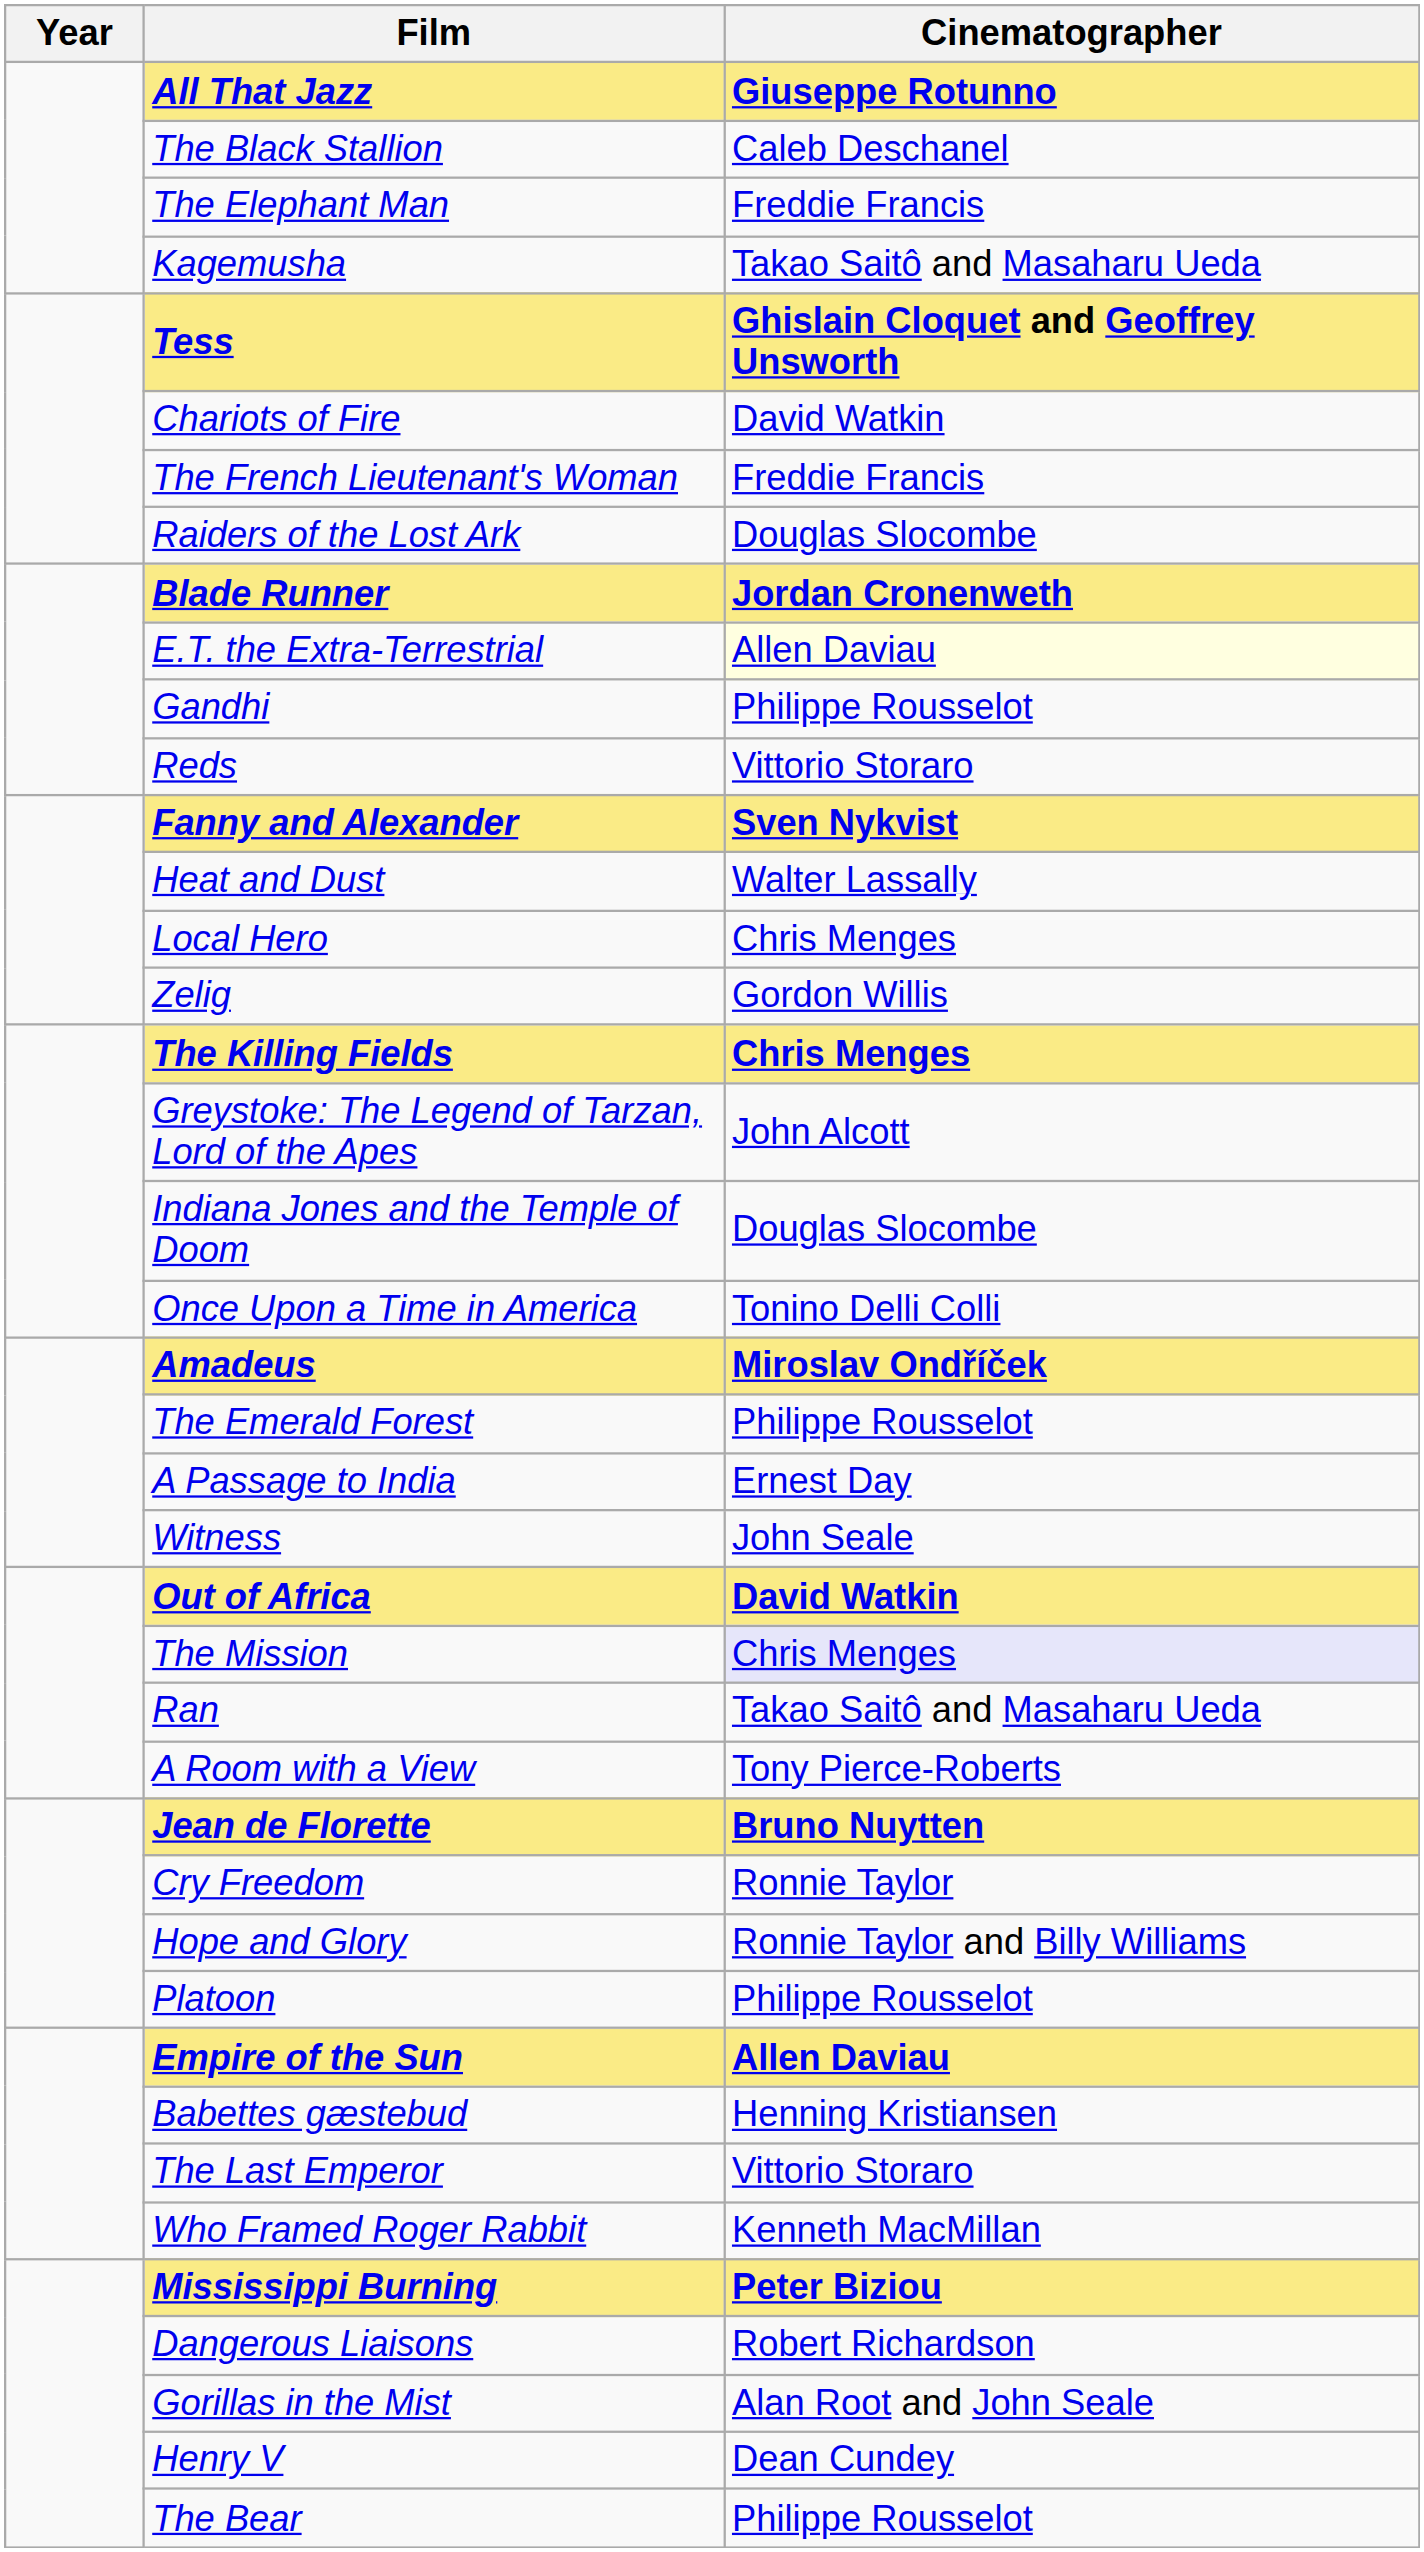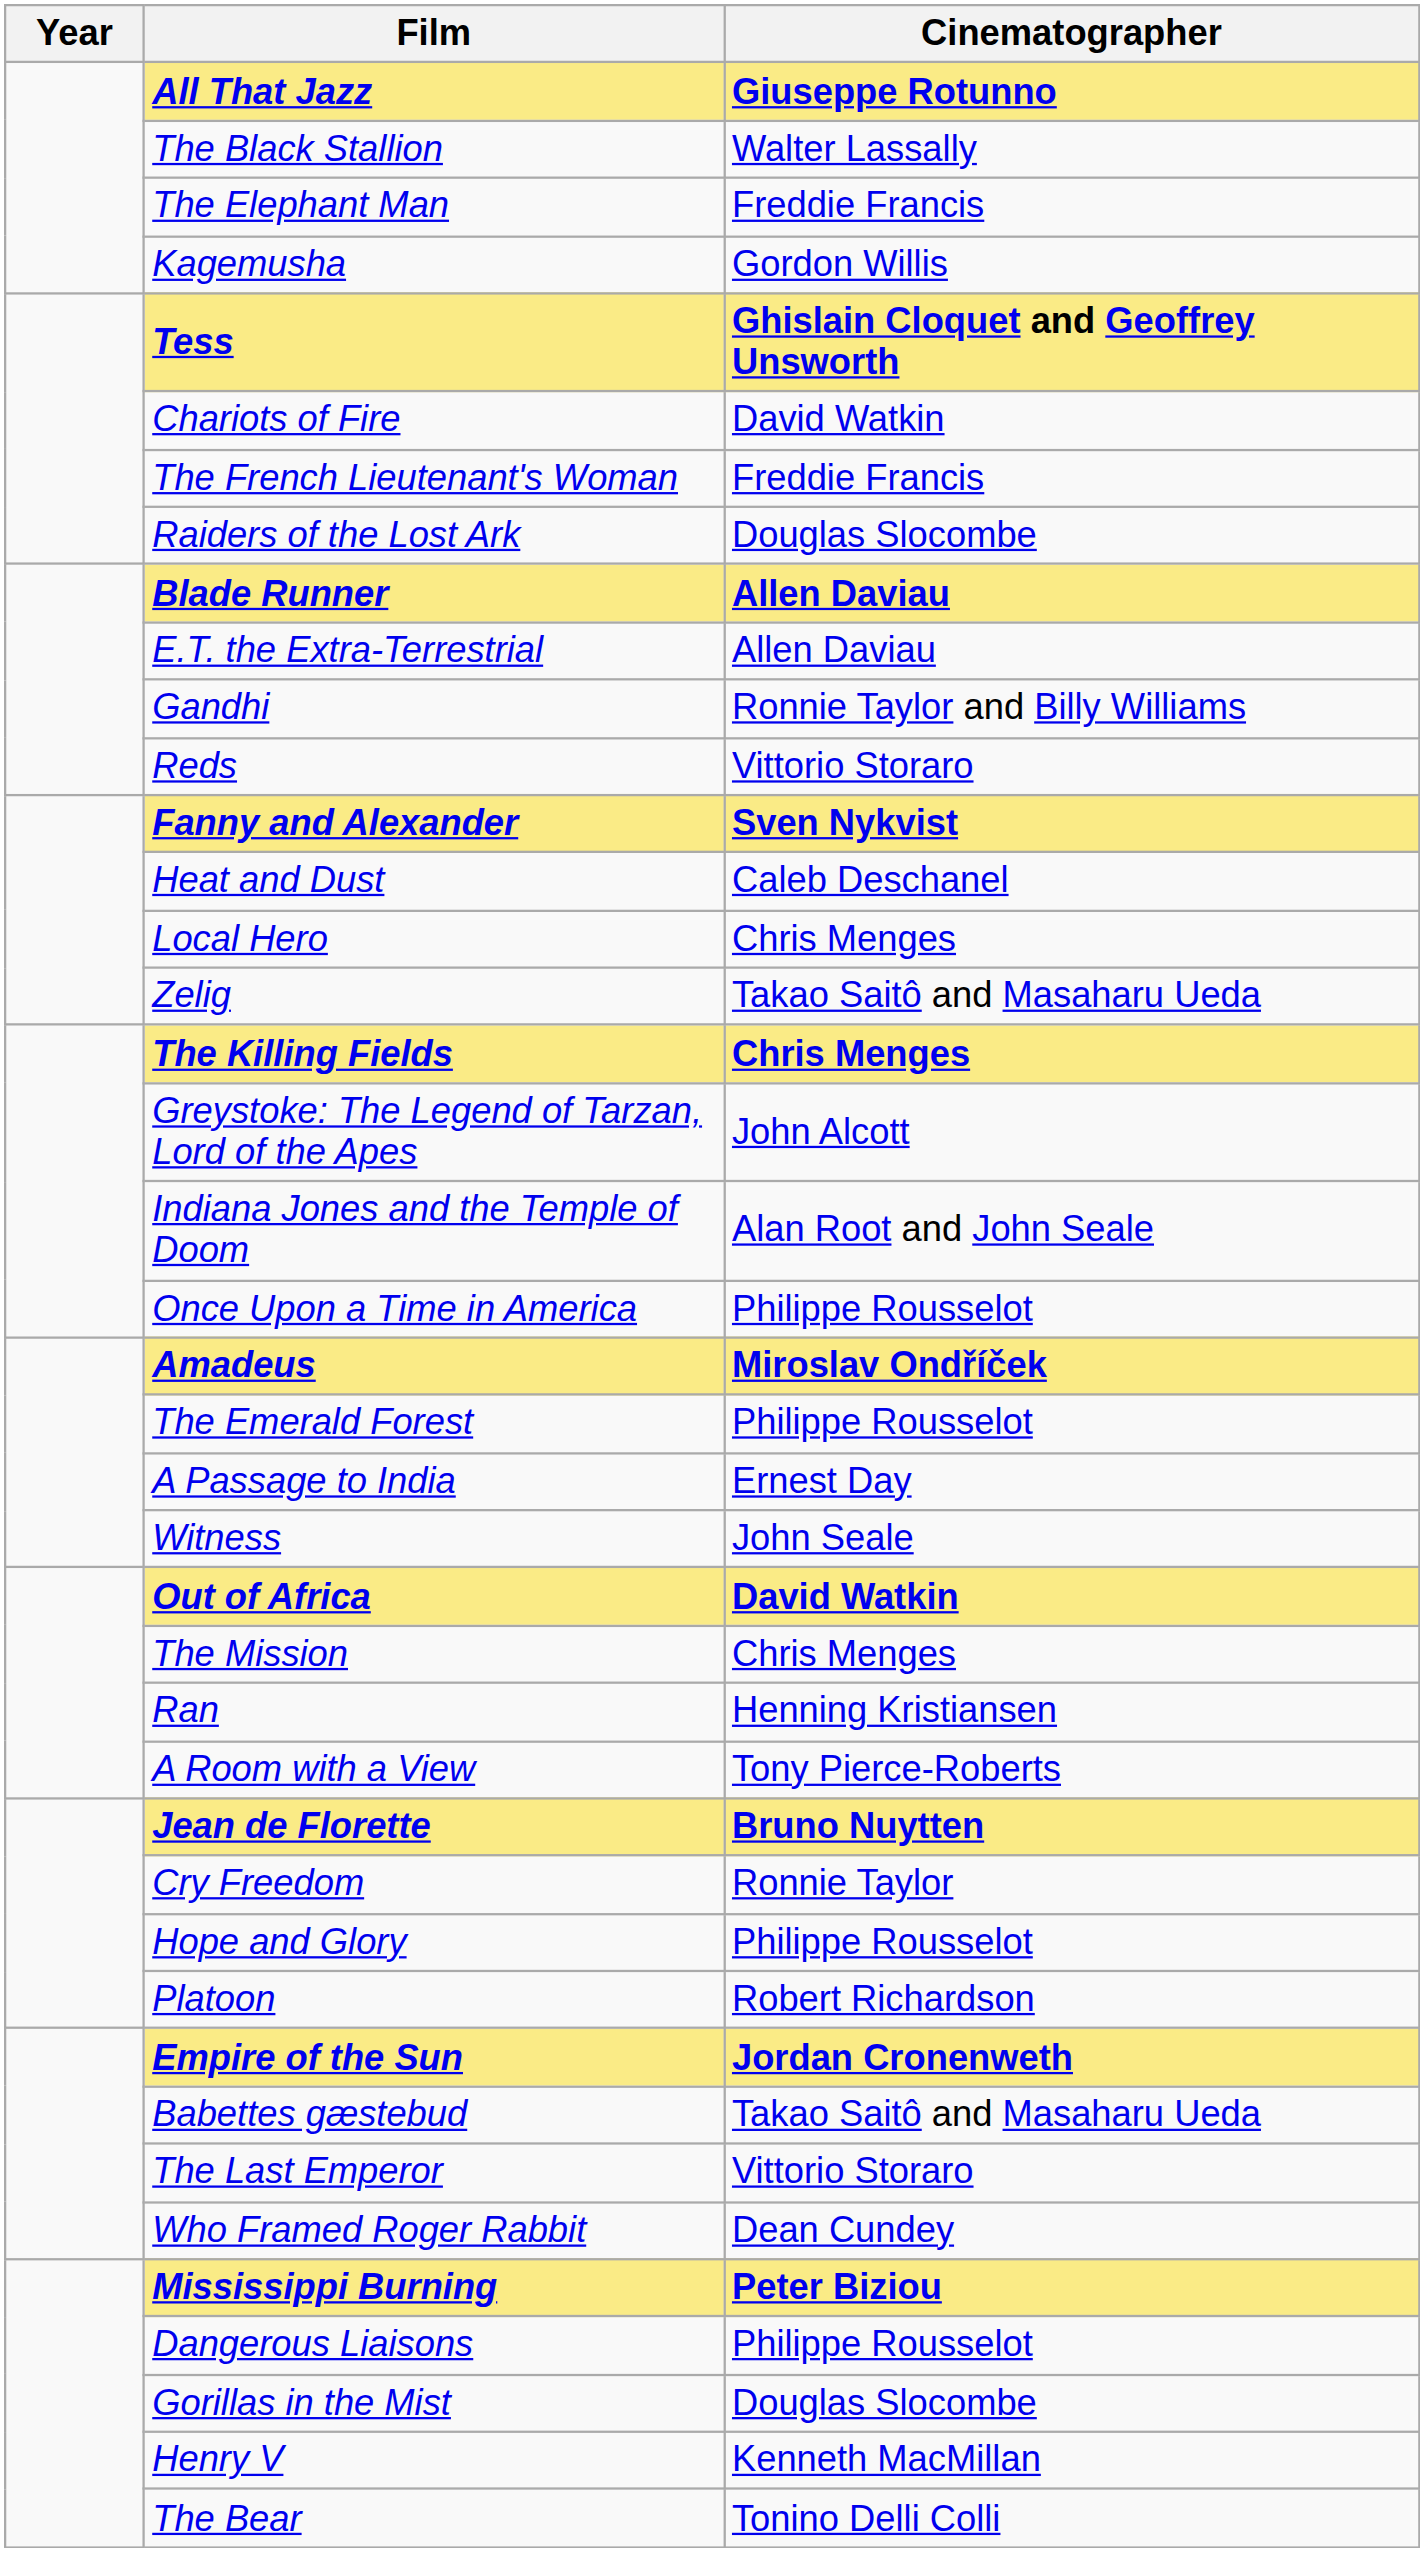The Black Stallion | Cinematographer: Caleb Deschanel -> Walter Lassally
Kagemusha | Cinematographer: Takao Saitô and Masaharu Ueda -> Gordon Willis
Blade Runner | Cinematographer: Jordan Cronenweth -> Allen Daviau
E.T. the Extra-Terrestrial | Cinematographer: lightyellow background -> no background
Gandhi | Cinematographer: Philippe Rousselot -> Ronnie Taylor and Billy Williams
Heat and Dust | Cinematographer: Walter Lassally -> Caleb Deschanel
Zelig | Cinematographer: Gordon Willis -> Takao Saitô and Masaharu Ueda
Indiana Jones and the Temple of Doom | Cinematographer: Douglas Slocombe -> Alan Root and John Seale
Once Upon a Time in America | Cinematographer: Tonino Delli Colli -> Philippe Rousselot
The Mission | Cinematographer: lavender background -> no background
Ran | Cinematographer: Takao Saitô and Masaharu Ueda -> Henning Kristiansen
Hope and Glory | Cinematographer: Ronnie Taylor and Billy Williams -> Philippe Rousselot
Platoon | Cinematographer: Philippe Rousselot -> Robert Richardson
Empire of the Sun | Cinematographer: Allen Daviau -> Jordan Cronenweth
Babettes gæstebud | Cinematographer: Henning Kristiansen -> Takao Saitô and Masaharu Ueda
Who Framed Roger Rabbit | Cinematographer: Kenneth MacMillan -> Dean Cundey
Dangerous Liaisons | Cinematographer: Robert Richardson -> Philippe Rousselot
Gorillas in the Mist | Cinematographer: Alan Root and John Seale -> Douglas Slocombe
Henry V | Cinematographer: Dean Cundey -> Kenneth MacMillan
The Bear | Cinematographer: Philippe Rousselot -> Tonino Delli Colli
